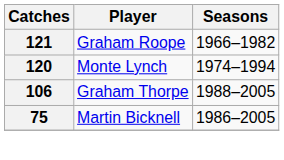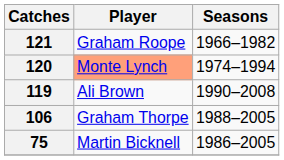120 | Player: no background -> lightsalmon background
+ row: 119 | Ali Brown | 1990–2008
